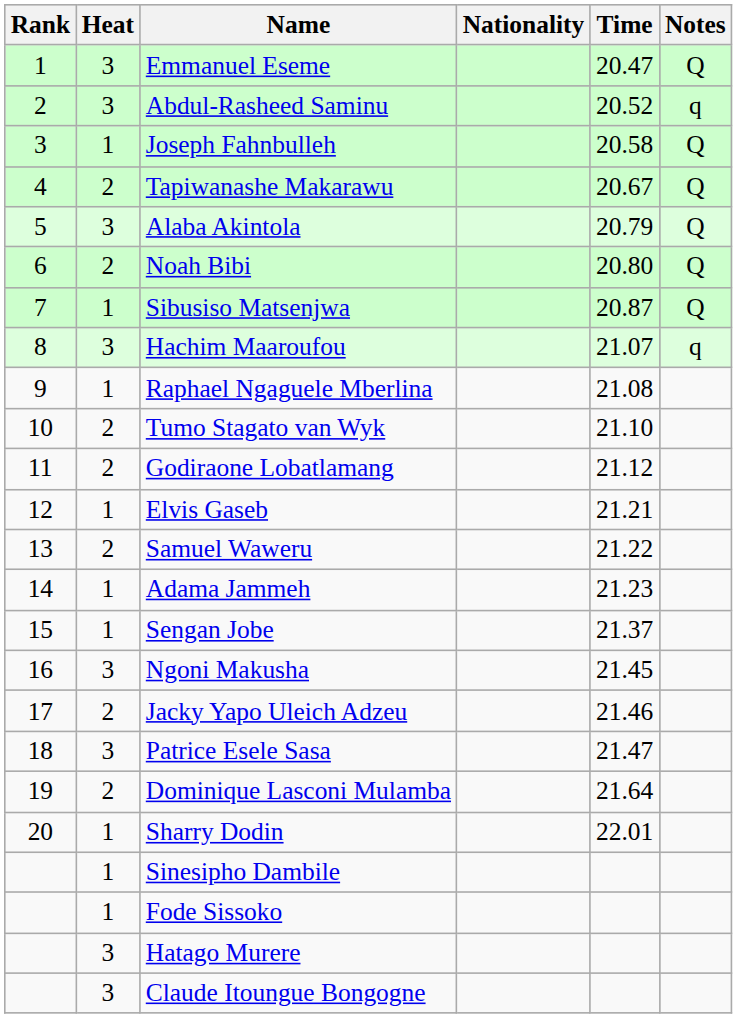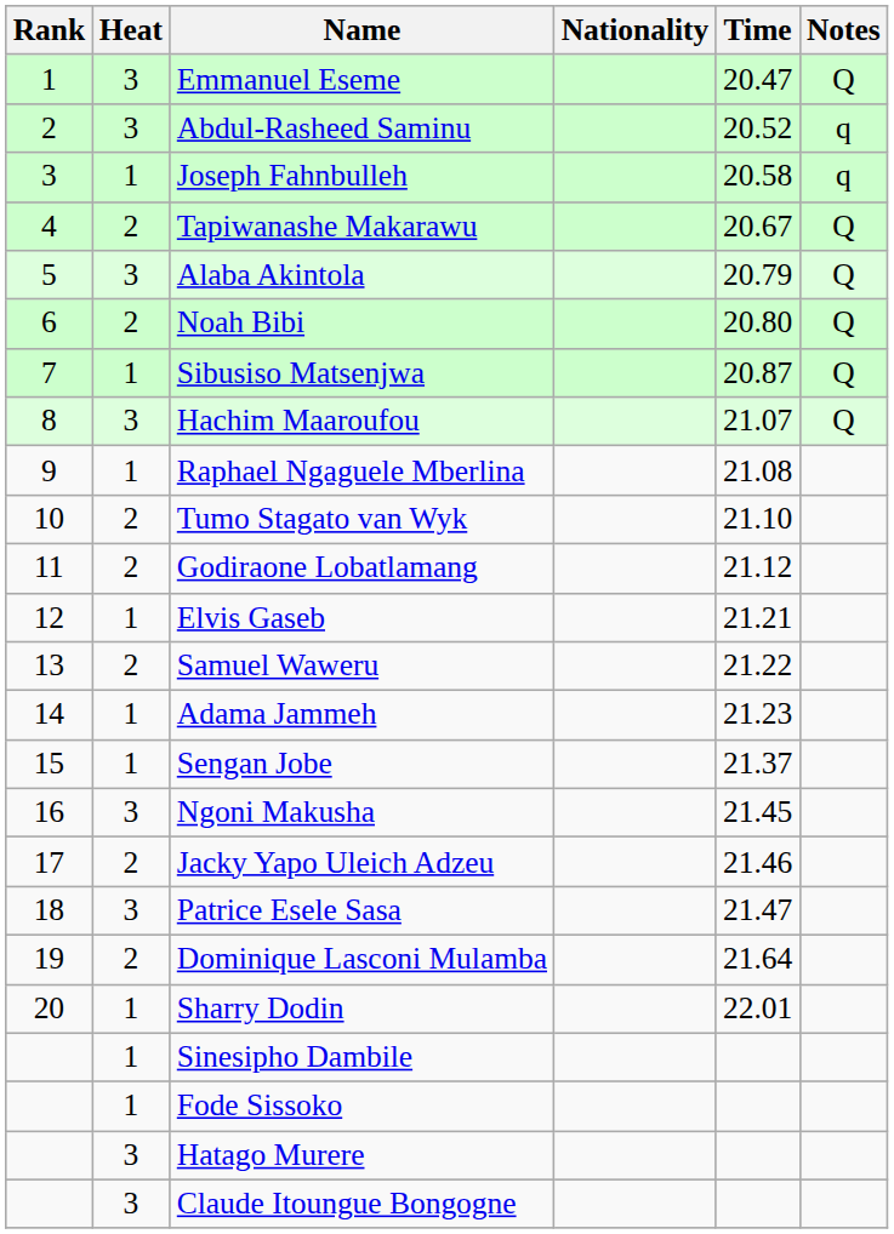Joseph Fahnbulleh | Notes: Q -> q
Hachim Maaroufou | Notes: q -> Q
